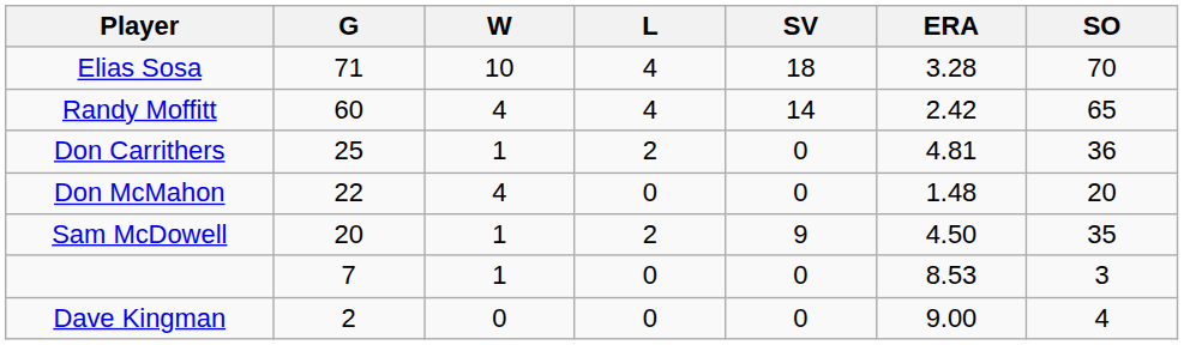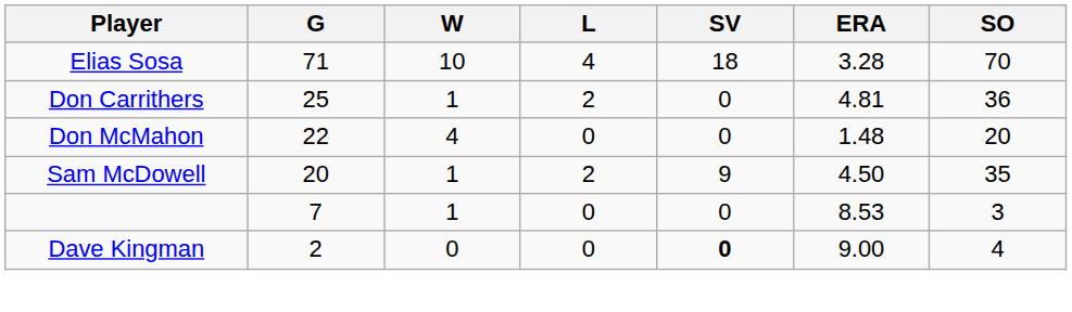- row: Randy Moffitt | 60 | 4 | 4 | 14 | 2.42 | 65
Dave Kingman | SV: normal -> bold
